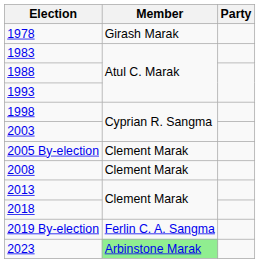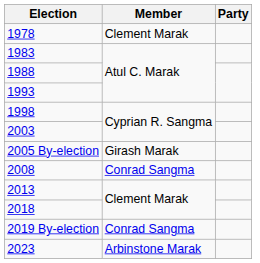1978 | Member: Girash Marak -> Clement Marak
2005 By-election | Member: Clement Marak -> Girash Marak
2008 | Member: Clement Marak -> Conrad Sangma
2019 By-election | Member: Ferlin C. A. Sangma -> Conrad Sangma
2023 | Member: lightgreen background -> no background
